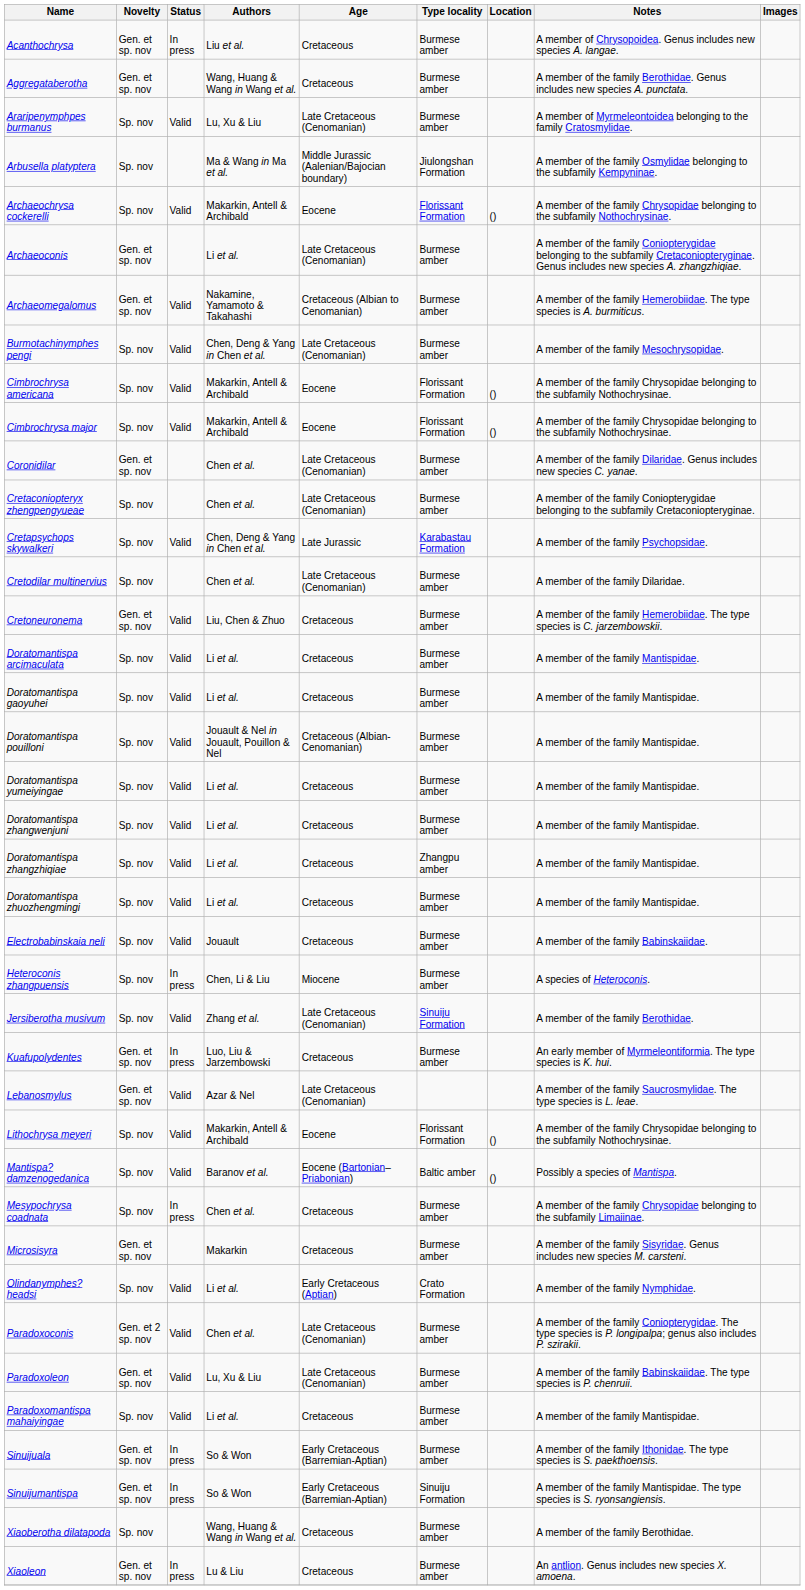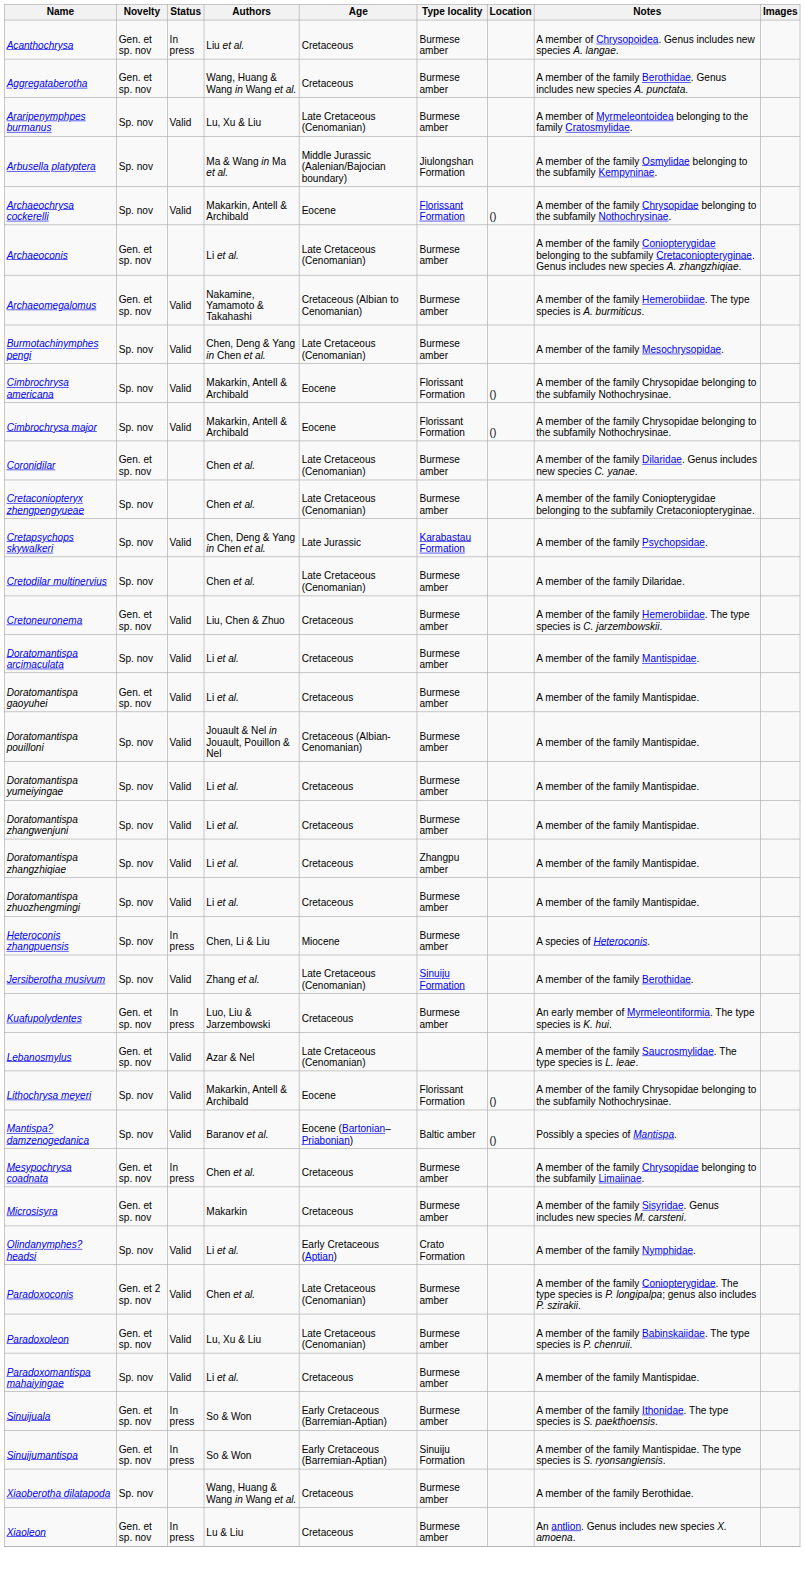Doratomantispa gaoyuhei | Novelty: Sp. nov -> Gen. et sp. nov
- row: Electrobabinskaia neli | Sp. nov | Valid | Jouault | Cretaceous | Burmese amber | A member of the family Babinskaiidae.
Mesypochrysa coadnata | Novelty: Sp. nov -> Gen. et sp. nov
